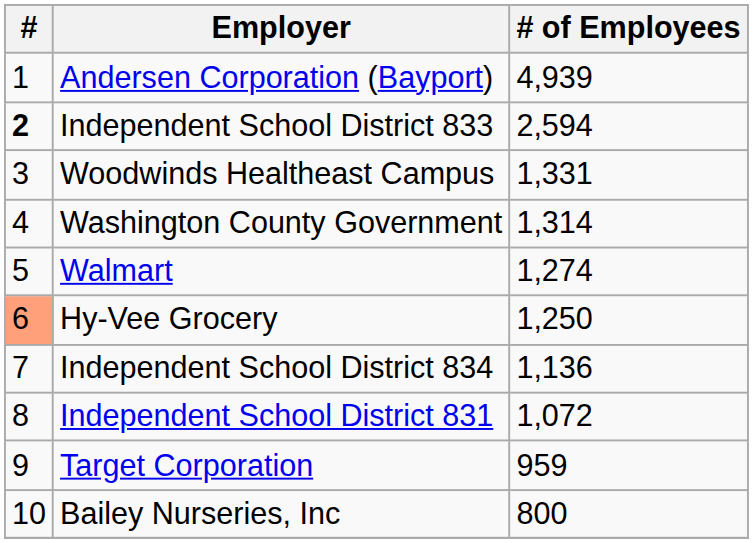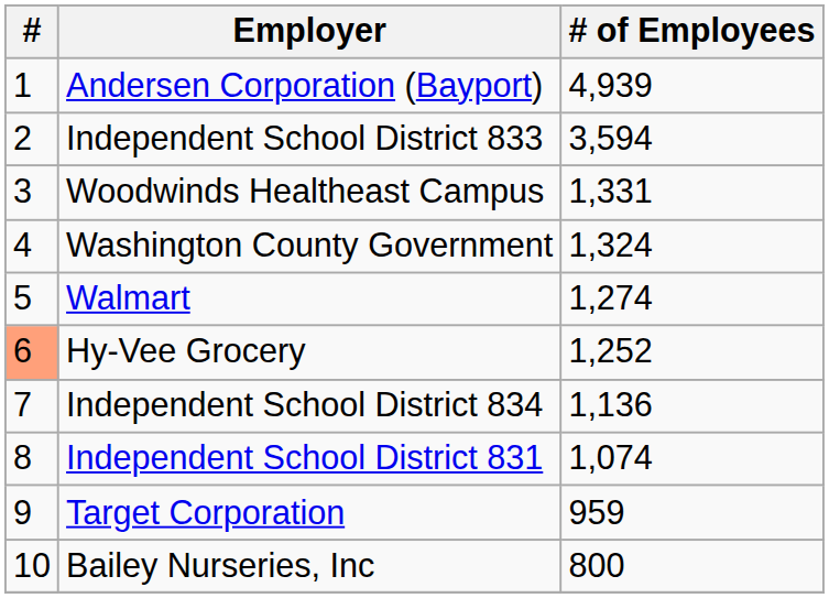Independent School District 833 | #: bold -> normal
Independent School District 833 | # of Employees: 2,594 -> 3,594
Washington County Government | # of Employees: 1,314 -> 1,324
Hy-Vee Grocery | # of Employees: 1,250 -> 1,252
Independent School District 831 | # of Employees: 1,072 -> 1,074
